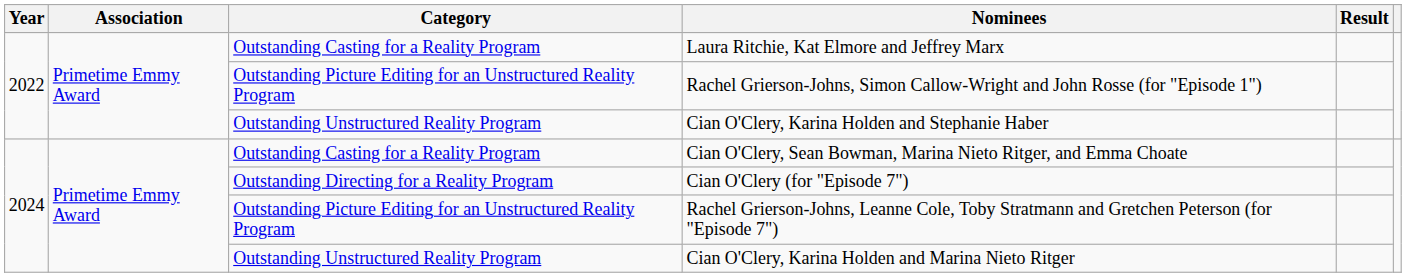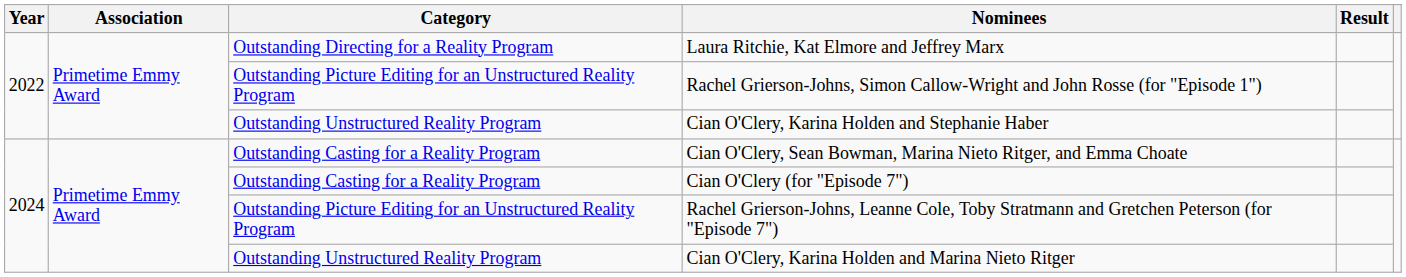Laura Ritchie, Kat Elmore and Jeffrey Marx | Category: Outstanding Casting for a Reality Program -> Outstanding Directing for a Reality Program
Cian O'Clery (for "Episode 7") | Category: Outstanding Directing for a Reality Program -> Outstanding Casting for a Reality Program
